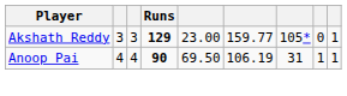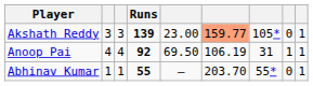Akshath Reddy | Runs: 129 -> 139
Akshath Reddy | column 6: no background -> lightsalmon background
Anoop Pai | Runs: 90 -> 92
+ row: Abhinav Kumar | 1 | 1 | 55 | – | 203.70 | 55* | 0 | 1
